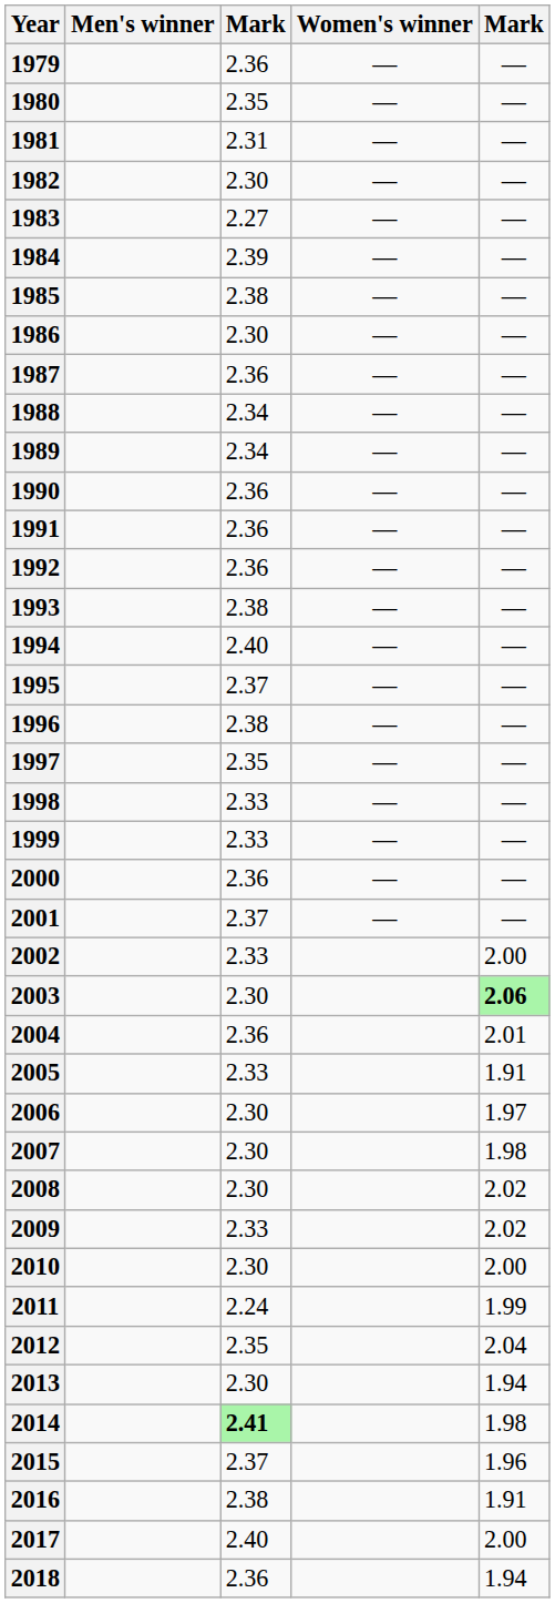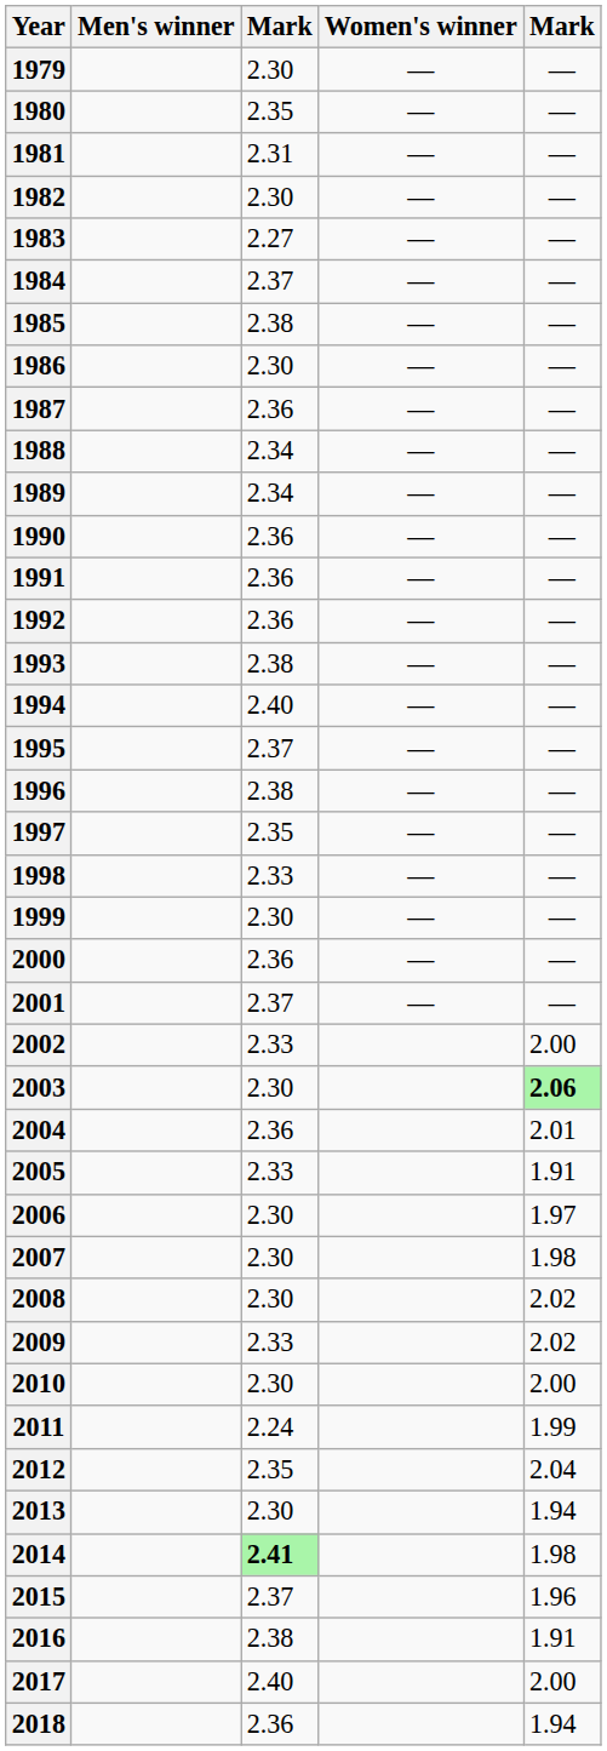1979 | column 3: 2.36 -> 2.30
1984 | column 3: 2.39 -> 2.37
1999 | column 3: 2.33 -> 2.30
